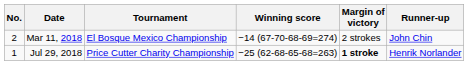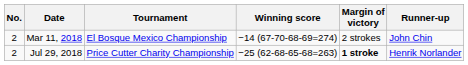Jul 29, 2018 | No.: 1 -> 2
